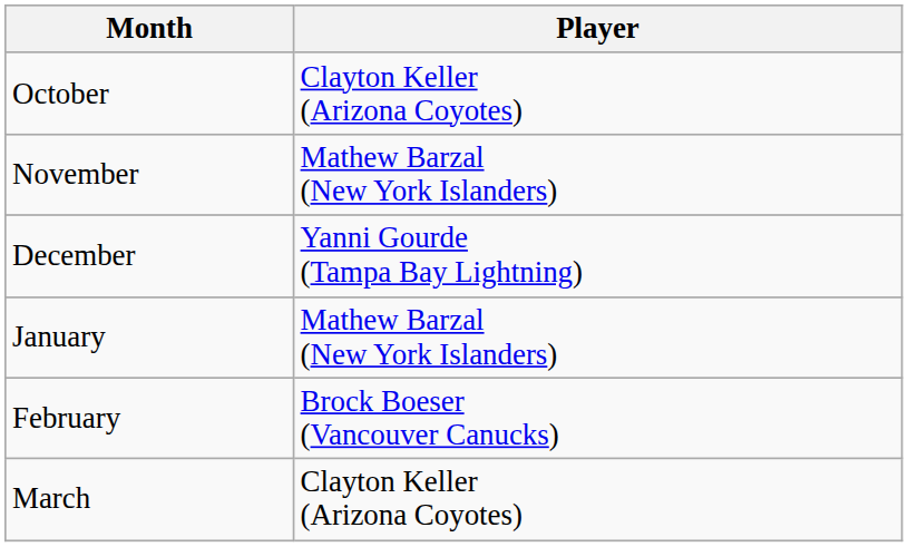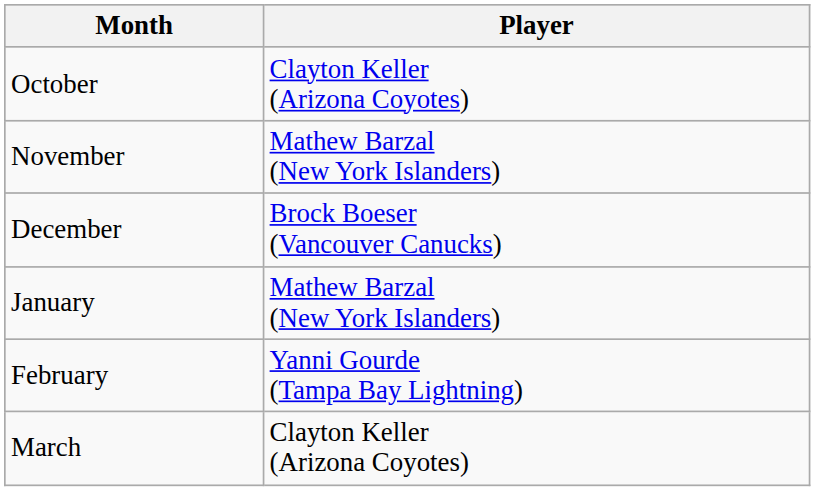December | Player: Yanni Gourde (Tampa Bay Lightning) -> Brock Boeser (Vancouver Canucks)
February | Player: Brock Boeser (Vancouver Canucks) -> Yanni Gourde (Tampa Bay Lightning)
